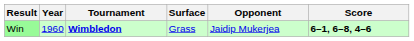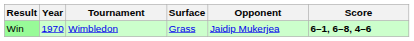Win | Year: 1960 -> 1970
Win | Tournament: bold -> normal
